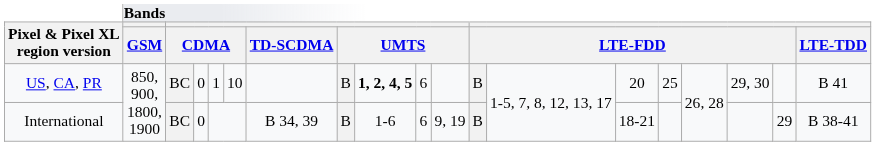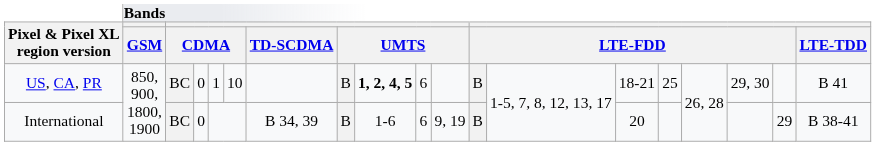US, CA, PR | column 14: 20 -> 18-21
International | column 14: 18-21 -> 20
